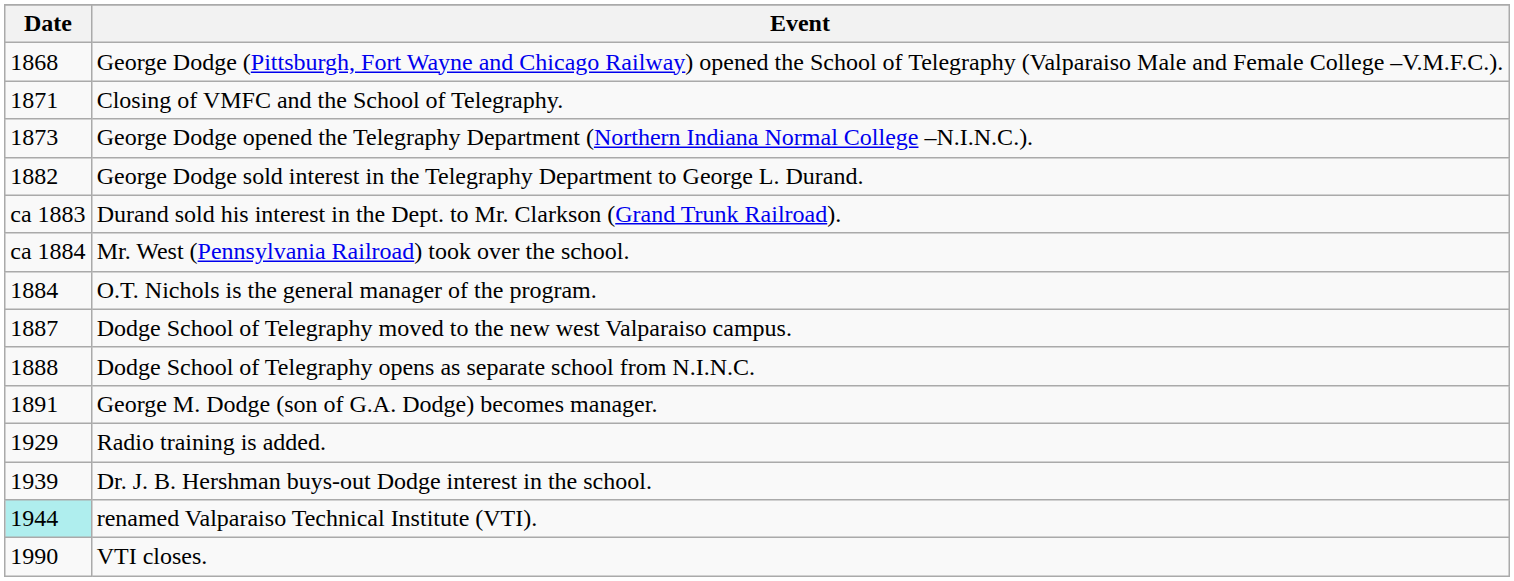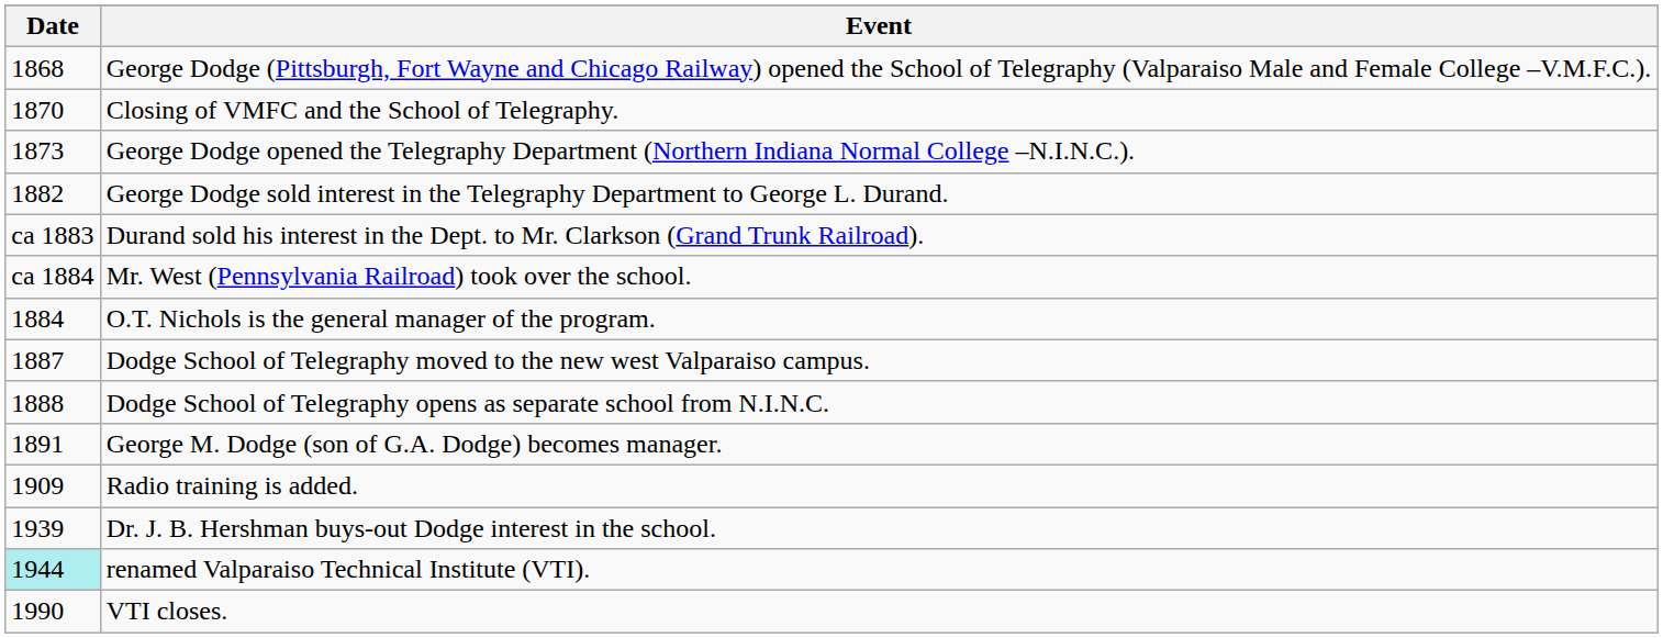Closing of VMFC and the School of Telegraphy. | Date: 1871 -> 1870
Radio training is added. | Date: 1929 -> 1909
